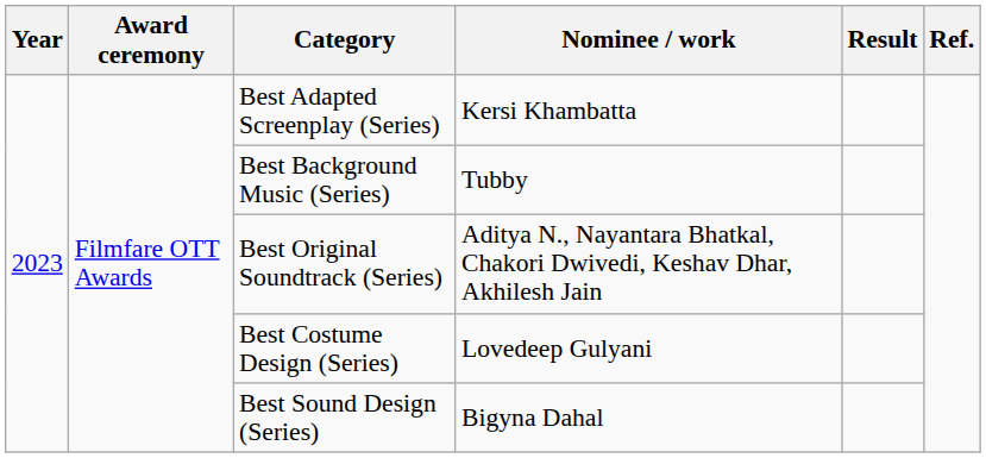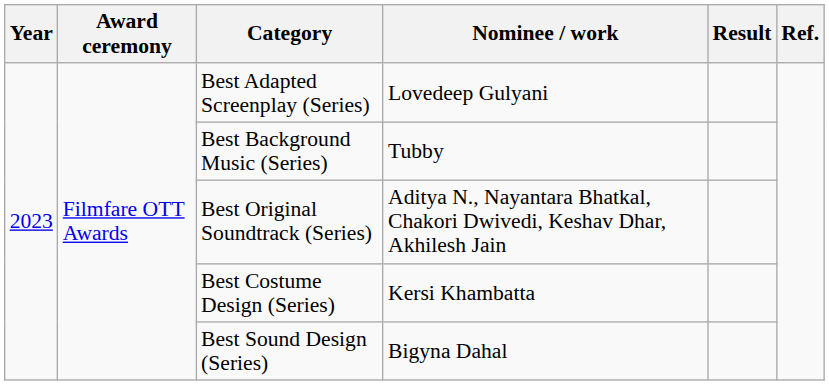Best Adapted Screenplay (Series) | Nominee / work: Kersi Khambatta -> Lovedeep Gulyani
Best Costume Design (Series) | Nominee / work: Lovedeep Gulyani -> Kersi Khambatta
